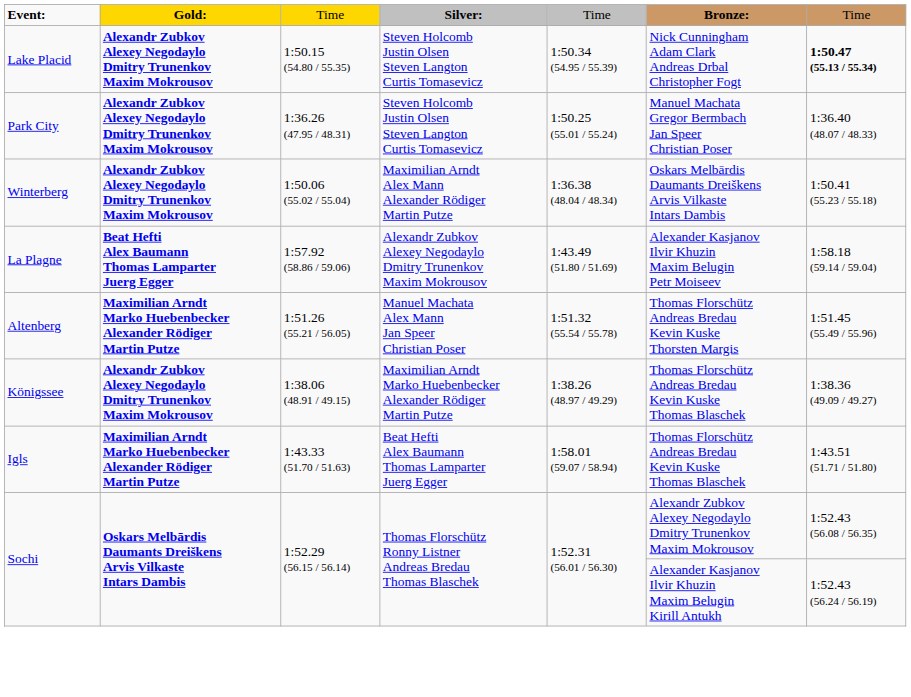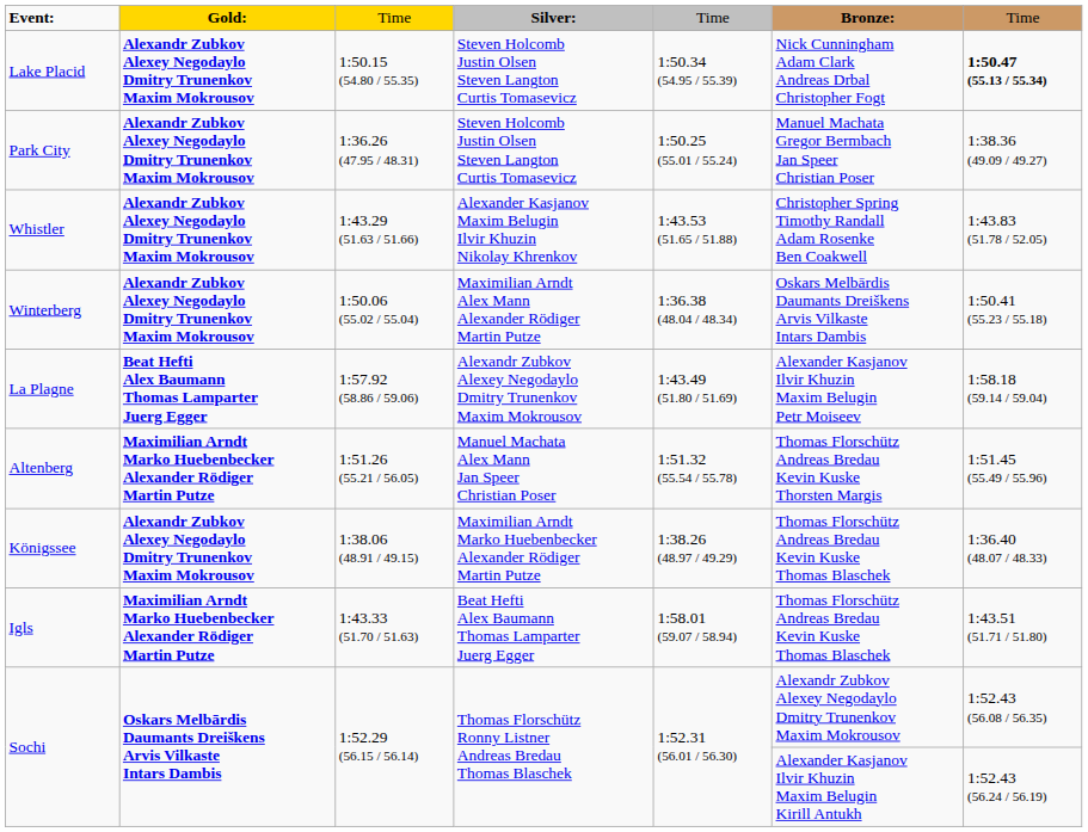Park City | column 7: 1:36.40 (48.07 / 48.33) -> 1:38.36 (49.09 / 49.27)
+ row: Whistler | Alexandr Zubkov Alexey Negodaylo Dmitry Trunenkov Maxim Mokrousov | 1:43.29 (51.63 / 51.66) | Alexander Kasjanov Maxim Belugin Ilvir Khuzin Nikolay Khrenkov | 1:43.53 (51.65 / 51.88) | Christopher Spring Timothy Randall Adam Rosenke Ben Coakwell | 1:43.83 (51.78 / 52.05)
Königssee | column 7: 1:38.36 (49.09 / 49.27) -> 1:36.40 (48.07 / 48.33)
